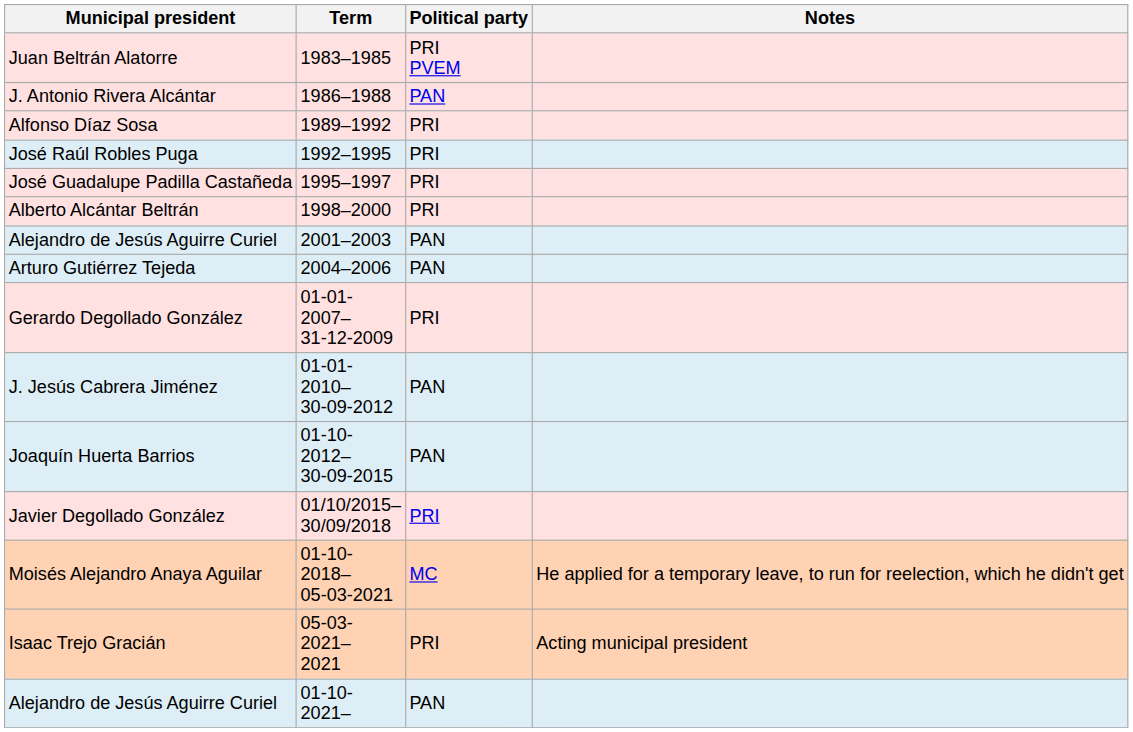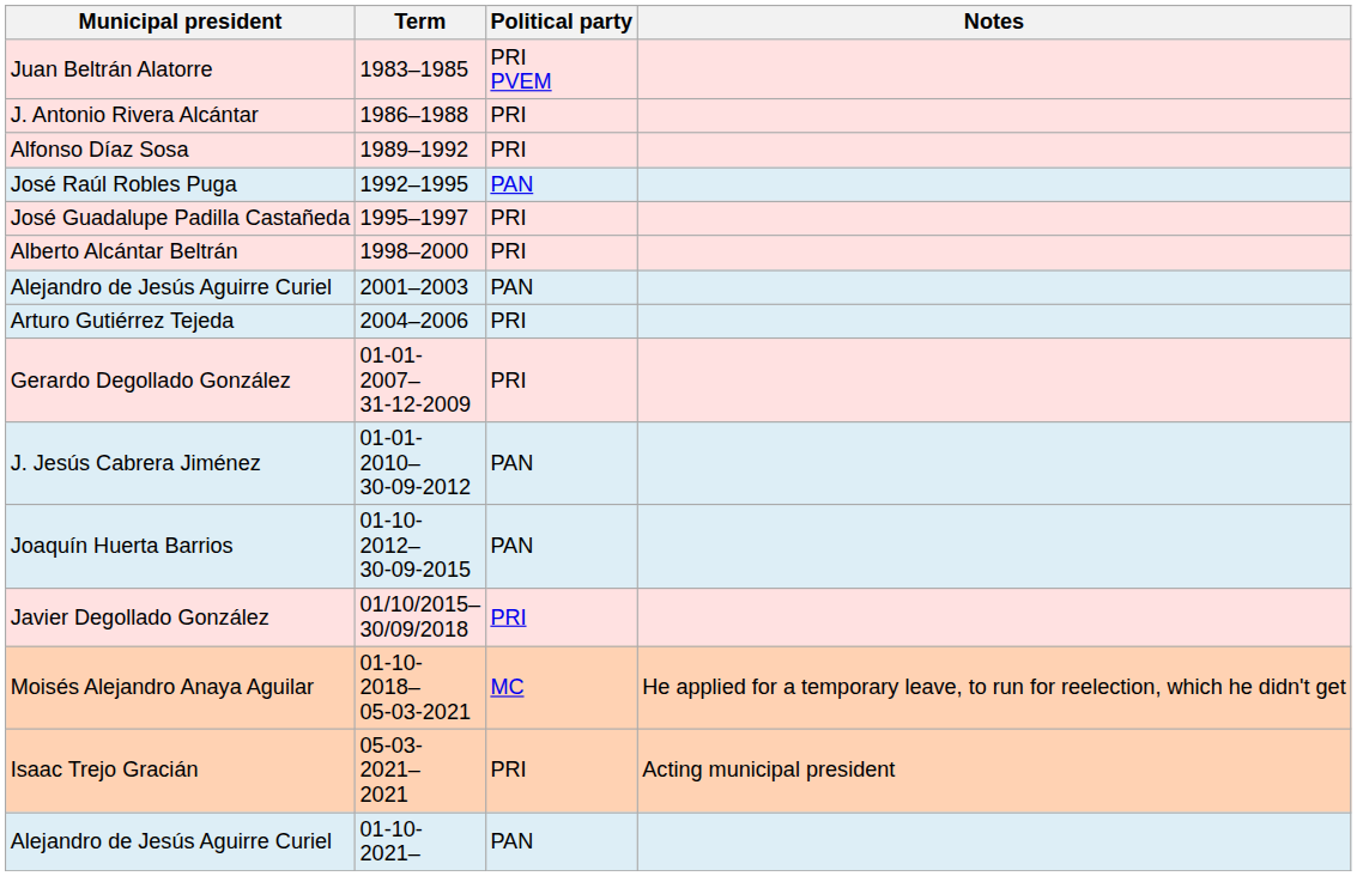J. Antonio Rivera Alcántar | Political party: PAN -> PRI
José Raúl Robles Puga | Political party: PRI -> PAN
Arturo Gutiérrez Tejeda | Political party: PAN -> PRI
